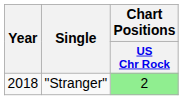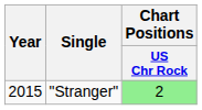"Stranger" | Year: 2018 -> 2015
